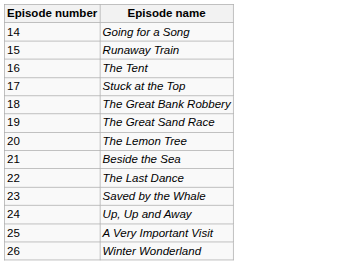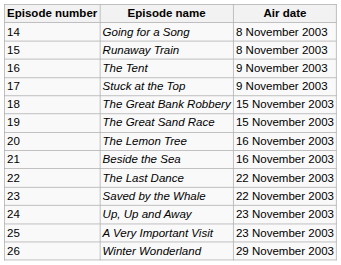+ column: Air date | 8 November 2003 | 8 November 2003 | 9 November 2003 | 9 November 2003 | 15 November 2003 | 15 November 2003 | 16 November 2003 | 16 November 2003 | 22 November 2003 | 22 November 2003 | 23 November 2003 | 23 November 2003 | 29 November 2003
